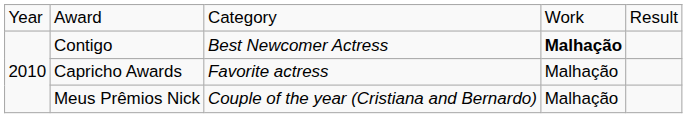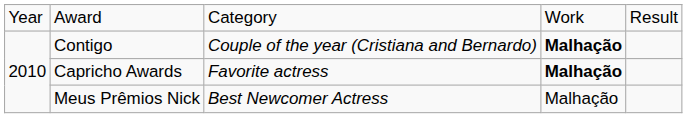Contigo | column 3: Best Newcomer Actress -> Couple of the year (Cristiana and Bernardo)
Capricho Awards | column 4: normal -> bold
Meus Prêmios Nick | column 3: Couple of the year (Cristiana and Bernardo) -> Best Newcomer Actress
